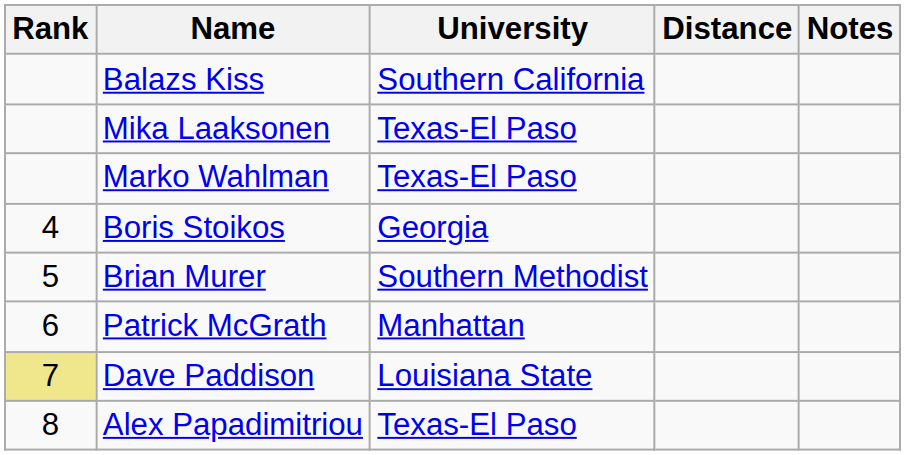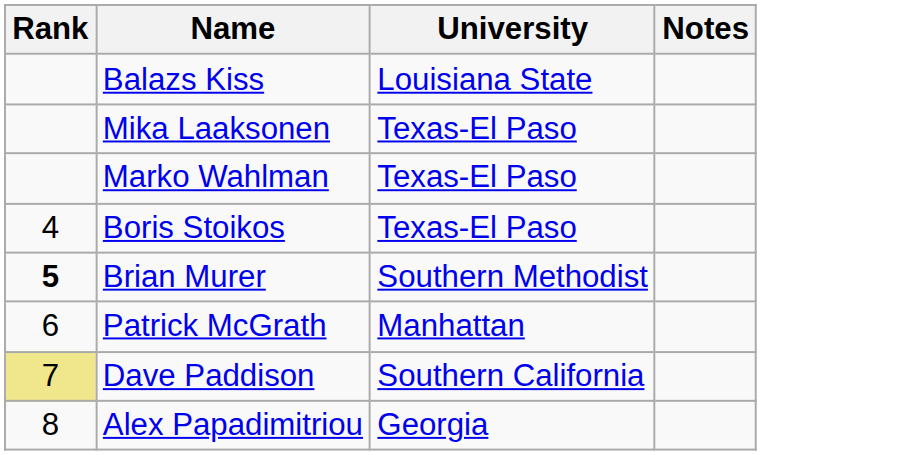- column: Distance
Balazs Kiss | University: Southern California -> Louisiana State
Boris Stoikos | University: Georgia -> Texas-El Paso
Brian Murer | Rank: normal -> bold
Dave Paddison | University: Louisiana State -> Southern California
Alex Papadimitriou | University: Texas-El Paso -> Georgia
